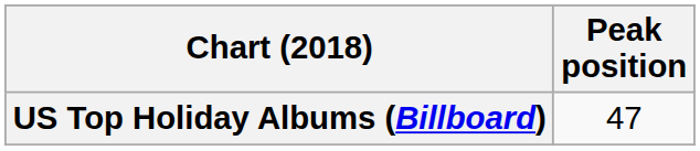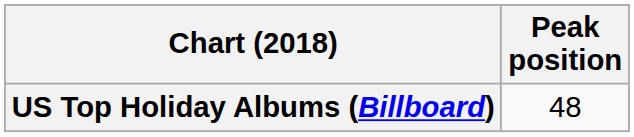US Top Holiday Albums (Billboard) | Peak position: 47 -> 48
